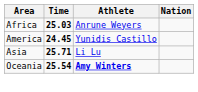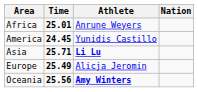Africa | Time: 25.03 -> 25.01
Asia | Athlete: normal -> bold
+ row: Europe | 25.49 | Alicja Jeromin
Oceania | Time: 25.54 -> 25.56
